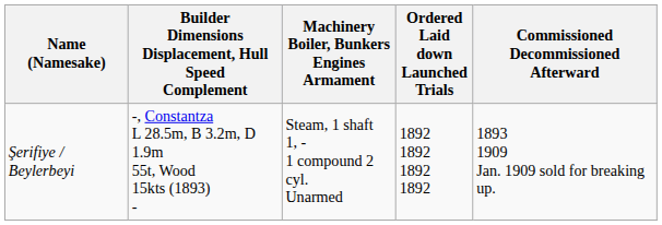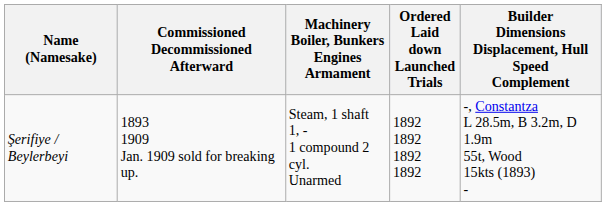columns swapped: Builder Dimensions Displacement, Hull Speed Complement <-> Commissioned Decommissioned Afterward
